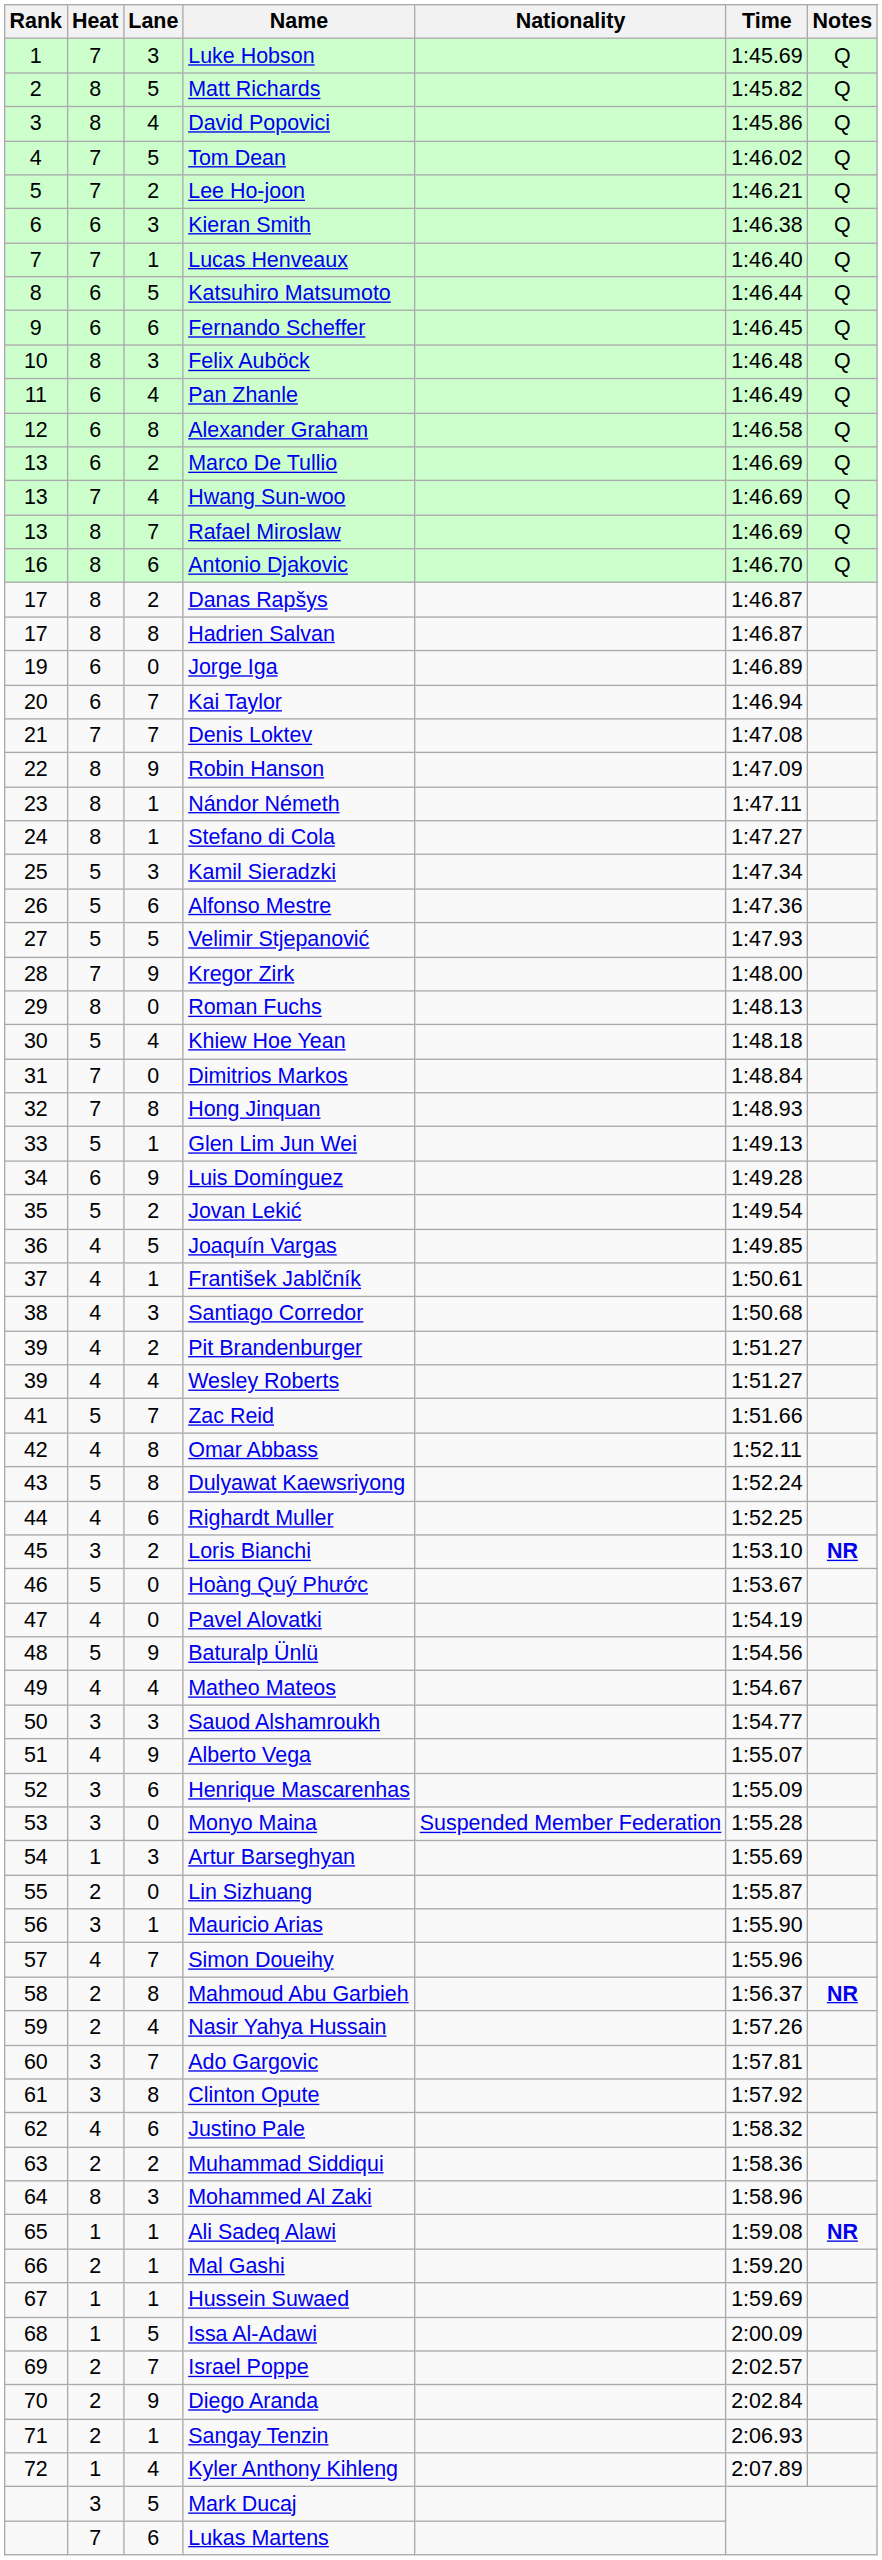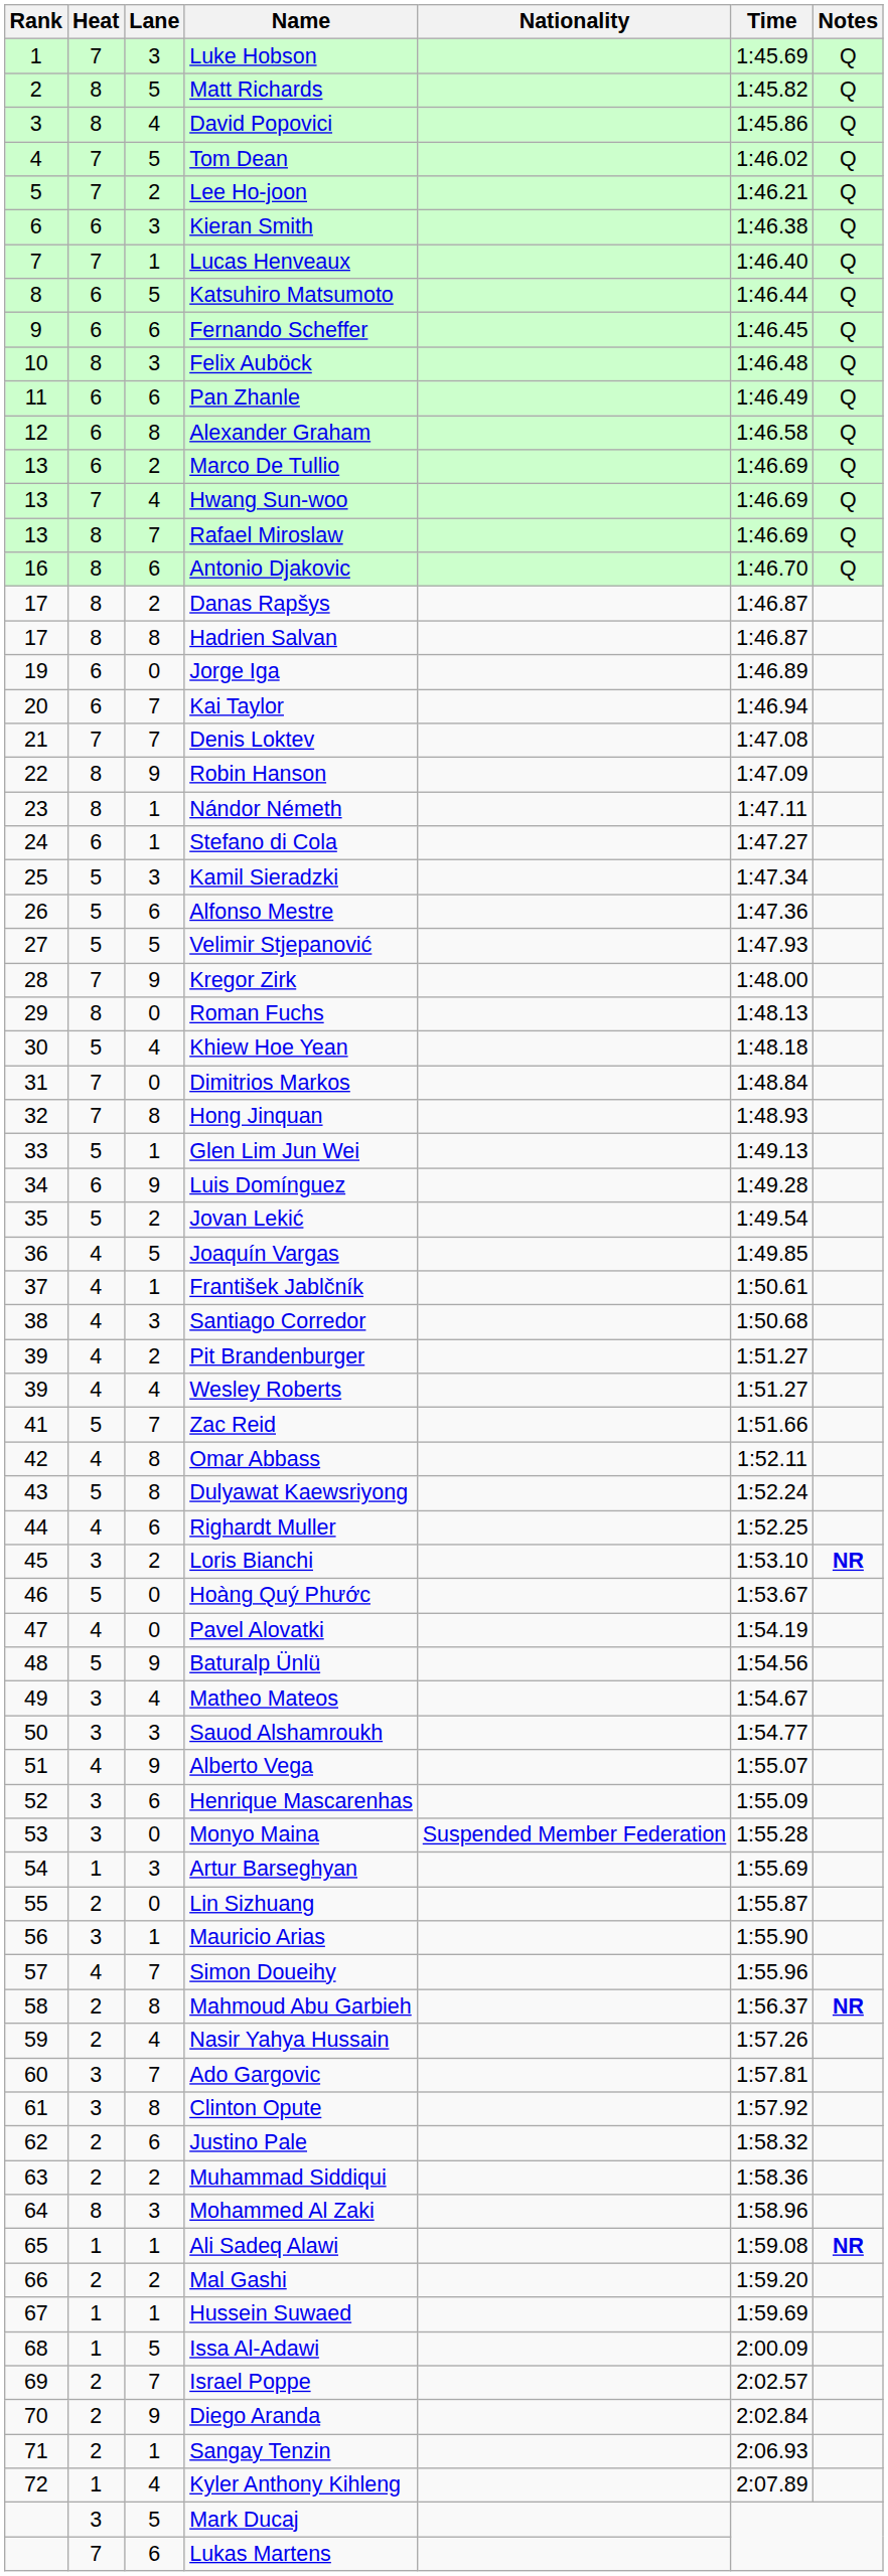Pan Zhanle | Lane: 4 -> 6
Stefano di Cola | Heat: 8 -> 6
Matheo Mateos | Heat: 4 -> 3
Justino Pale | Heat: 4 -> 2
Mal Gashi | Lane: 1 -> 2
